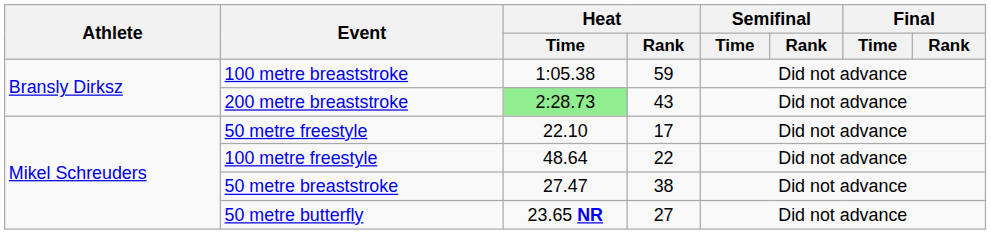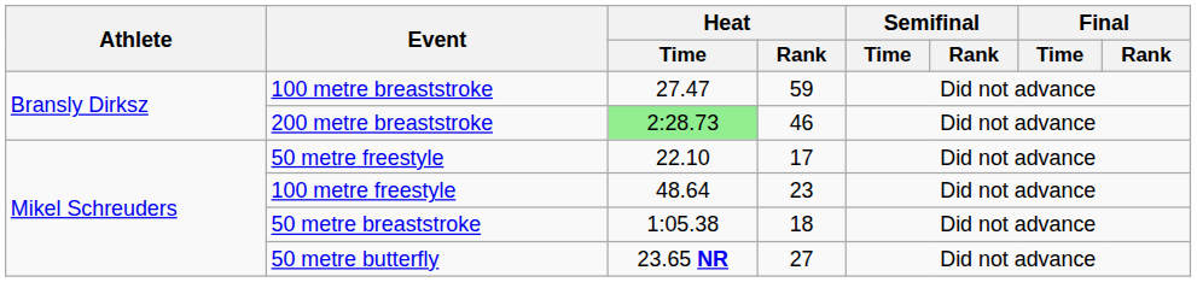100 metre breaststroke | Heat / Time: 1:05.38 -> 27.47
200 metre breaststroke | Heat / Rank: 43 -> 46
100 metre freestyle | Heat / Rank: 22 -> 23
50 metre breaststroke | Heat / Time: 27.47 -> 1:05.38
50 metre breaststroke | Heat / Rank: 38 -> 18
